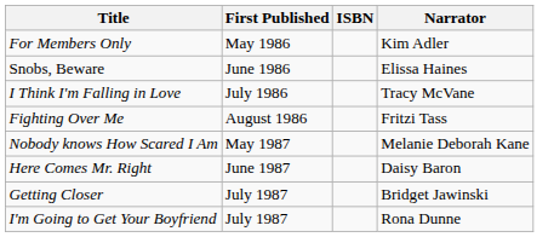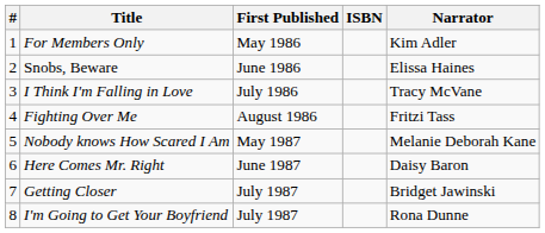+ column: # | 1 | 2 | 3 | 4 | 5 | 6 | 7 | 8
